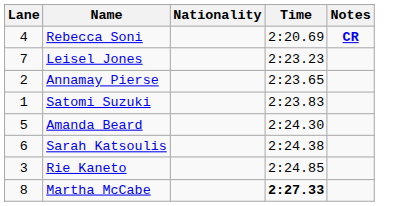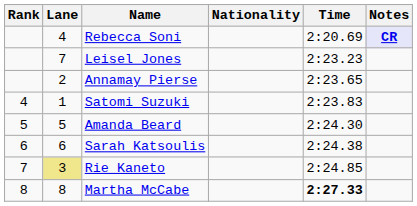+ column: Rank | 4 | 5 | 6 | 7 | 8
Rebecca Soni | Notes: no background -> lavender background
Rie Kaneto | Lane: no background -> khaki background
